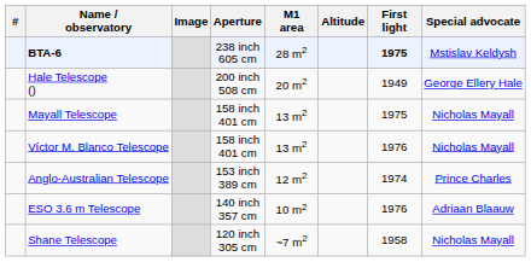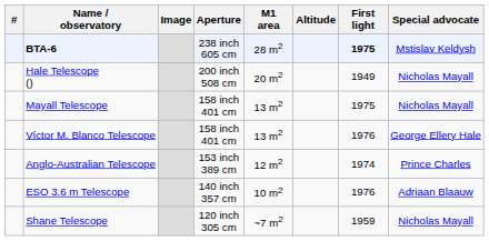Hale Telescope () | Special advocate: George Ellery Hale -> Nicholas Mayall
Víctor M. Blanco Telescope | Special advocate: Nicholas Mayall -> George Ellery Hale
Shane Telescope | First light: 1958 -> 1959
